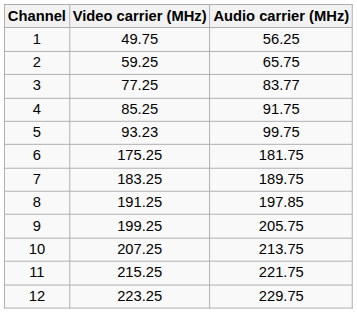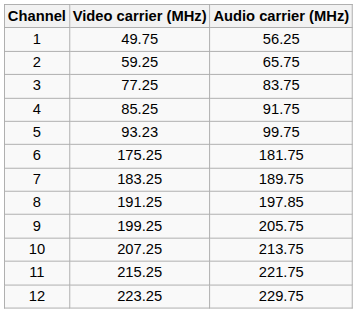3 | Audio carrier (MHz): 83.77 -> 83.75
